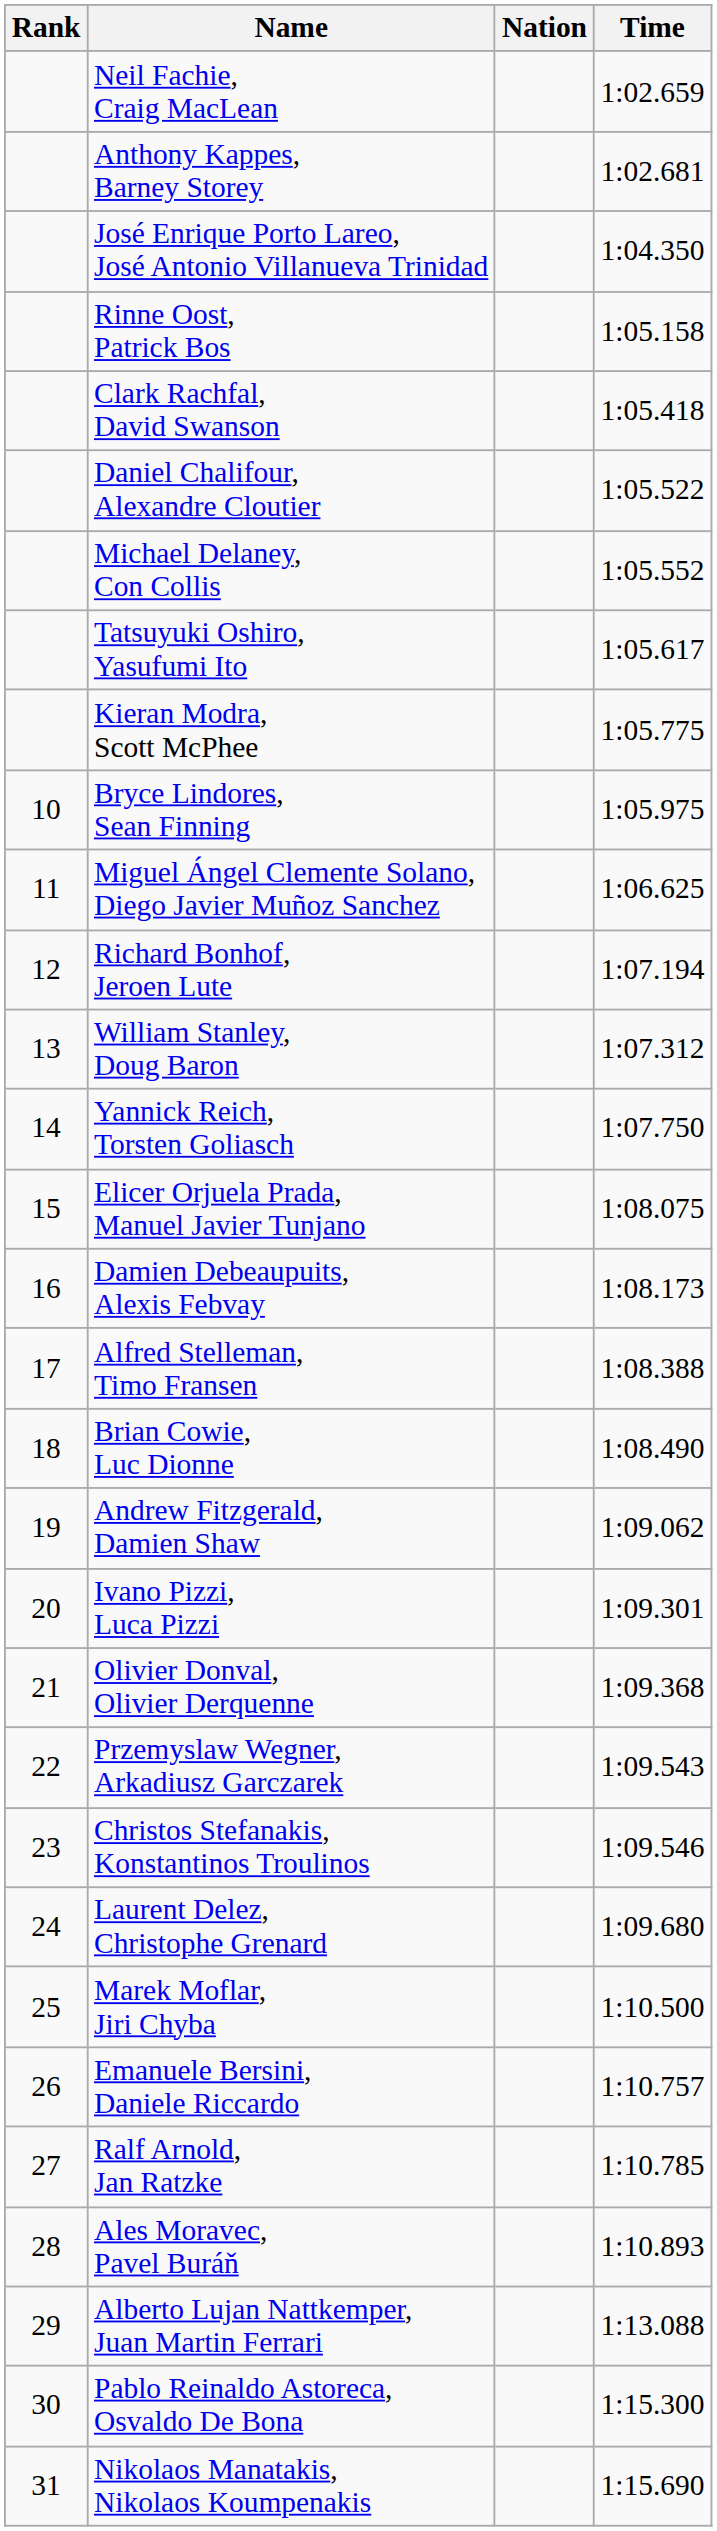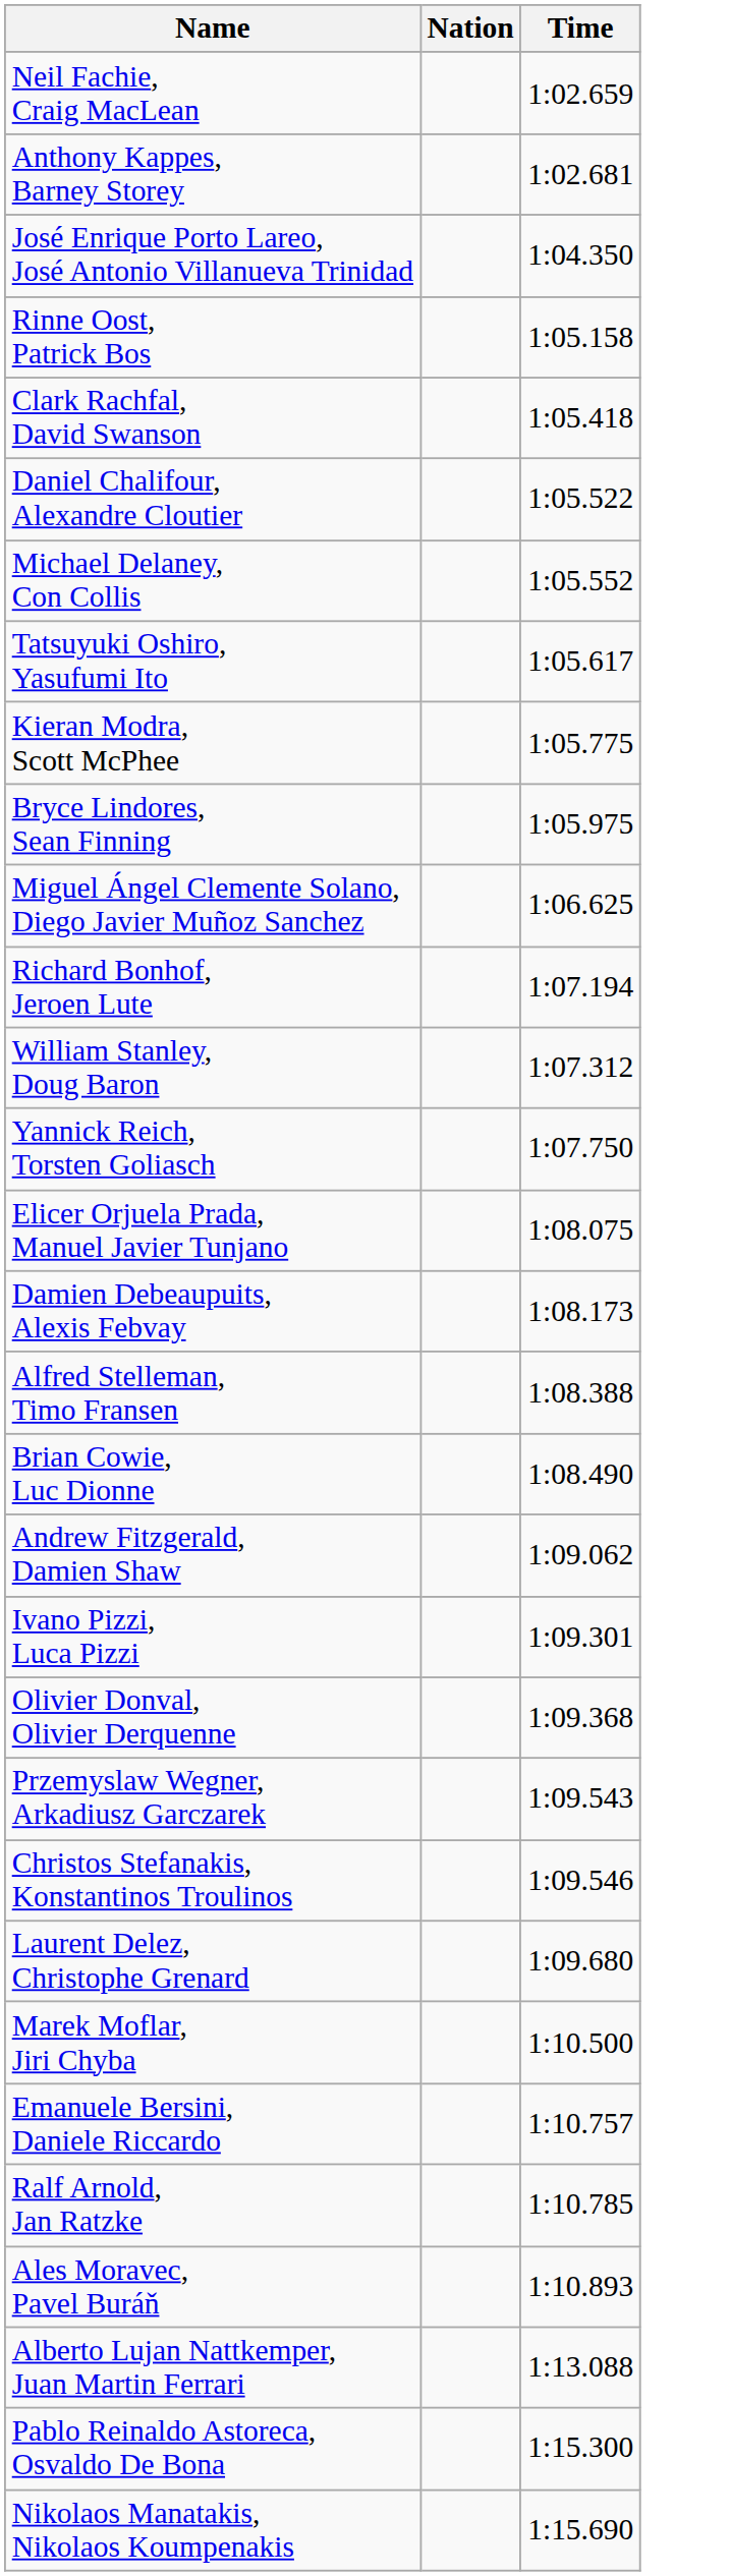- column: Rank | 10 | 11 | 12 | 13 | 14 | 15 | 16 | 17 | 18 | 19 | 20 | 21 | 22 | 23 | 24 | 25 | 26 | 27 | 28 | 29 | 30 | 31
